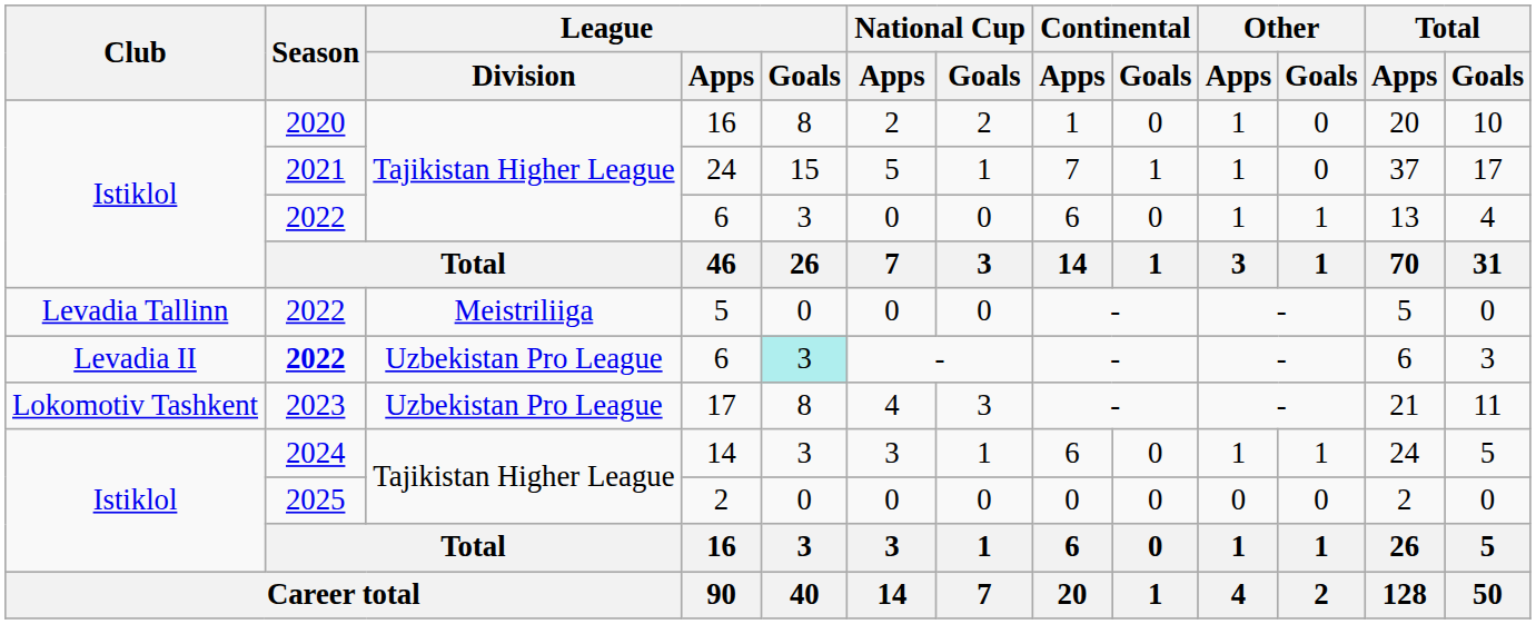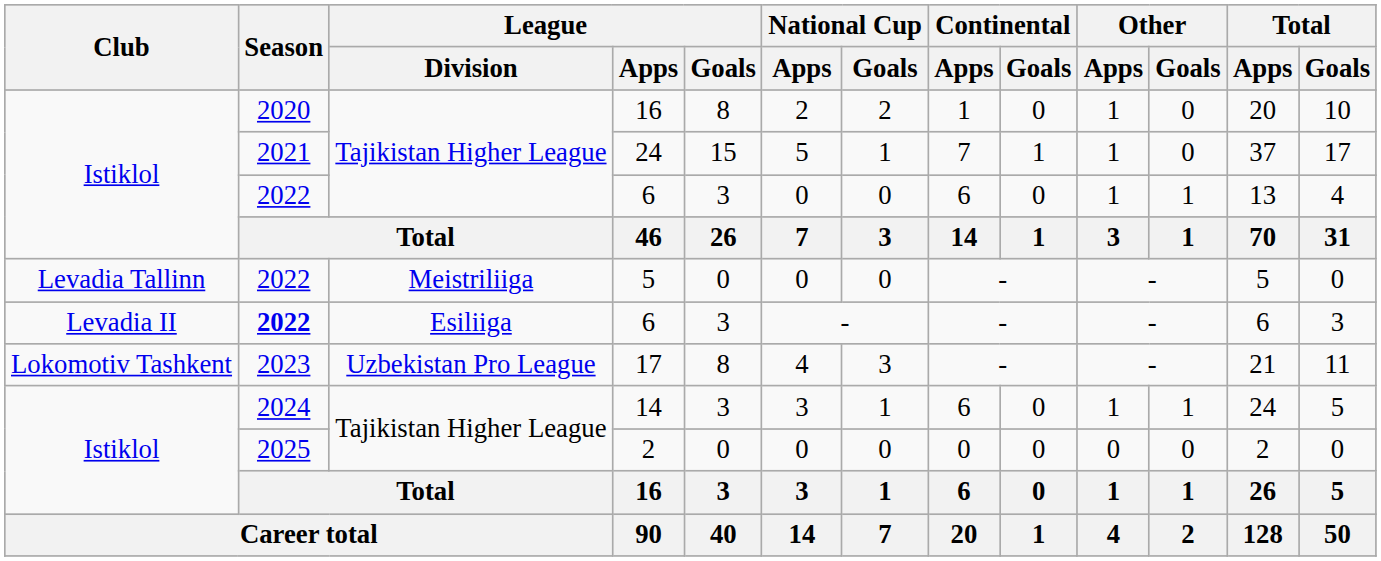Levadia II / 6 | League / Division: Uzbekistan Pro League -> Esiliiga
Levadia II / 6 | League / Goals: paleturquoise background -> no background
